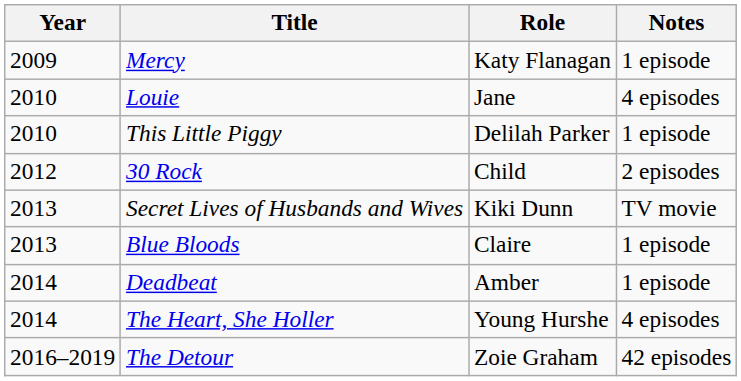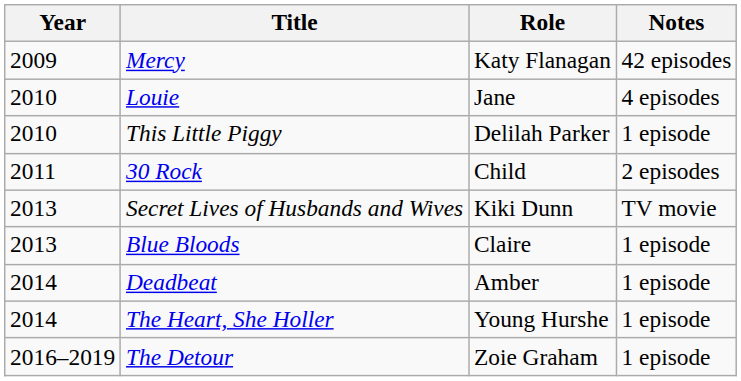Mercy | Notes: 1 episode -> 42 episodes
30 Rock | Year: 2012 -> 2011
The Heart, She Holler | Notes: 4 episodes -> 1 episode
The Detour | Notes: 42 episodes -> 1 episode
